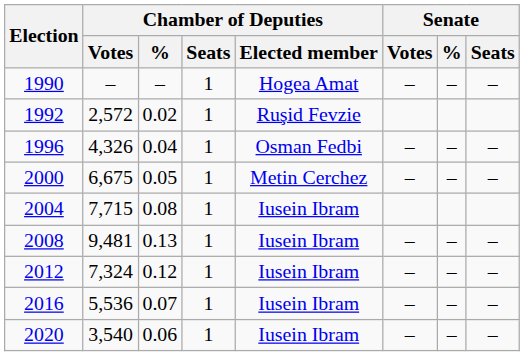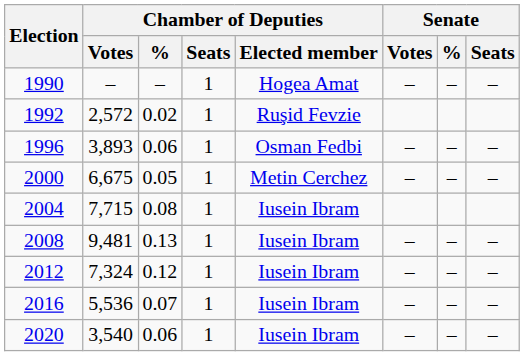1996 | Chamber of Deputies / Votes: 4,326 -> 3,893
1996 | Chamber of Deputies / %: 0.04 -> 0.06
